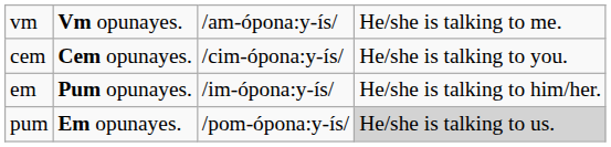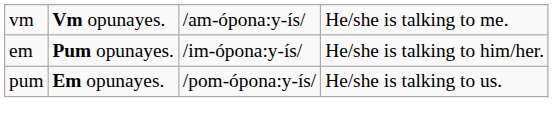- row: cem | Cem opunayes. | /cim-ópona:y-ís/ | He/she is talking to you.
pum | column 4: lightgrey background -> no background
